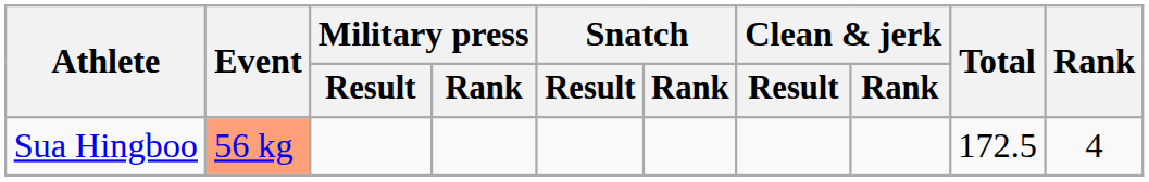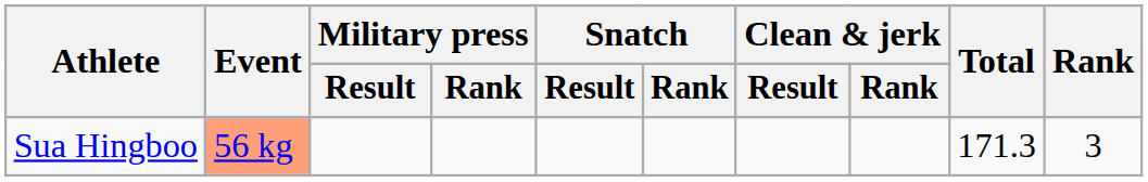Sua Hingboo | Total: 172.5 -> 171.3
Sua Hingboo | Rank: 4 -> 3
